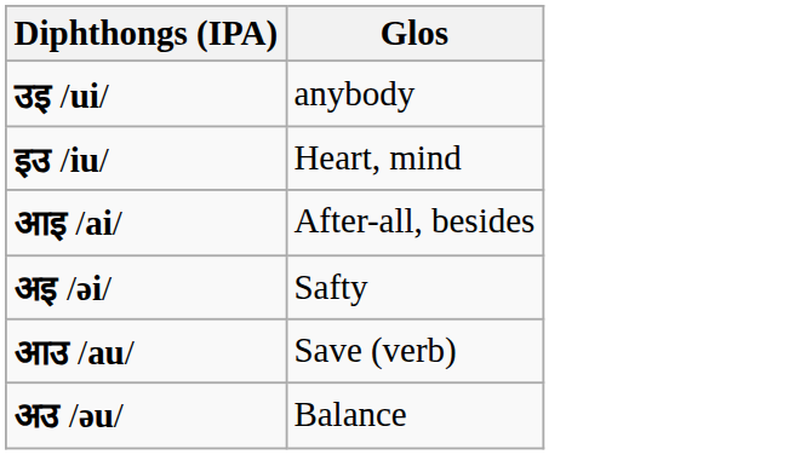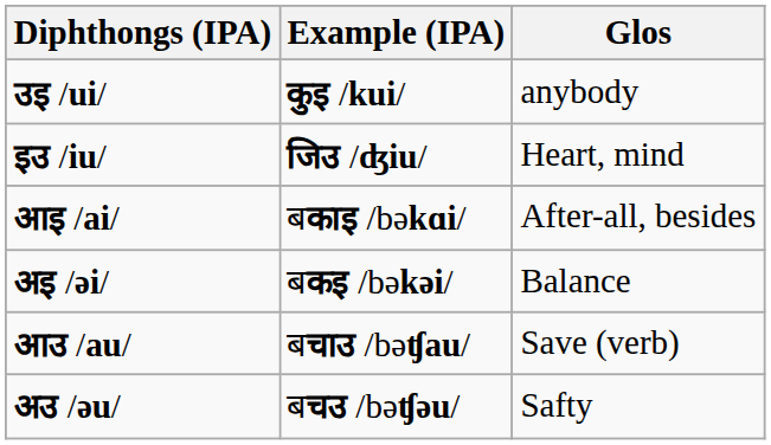+ column: Example (IPA) | कुइ /kui/ | जिउ /ʤiu/ | बकाइ /bəkɑi/ | बकइ /bəkəi/ | बचाउ /bəʧau/ | बचउ /bəʧəu/
अइ /əi/ | Glos: Safty -> Balance
अउ /əu/ | Glos: Balance -> Safty
